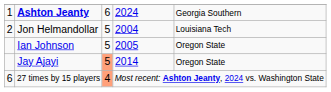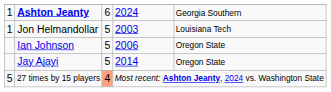Jon Helmandollar | column 1: 2 -> 1
Jon Helmandollar | column 4: 2004 -> 2003
Ian Johnson | column 4: 2005 -> 2006
Jay Ajayi | column 3: lightsalmon background -> no background
27 times by 15 players | column 1: 6 -> 5
